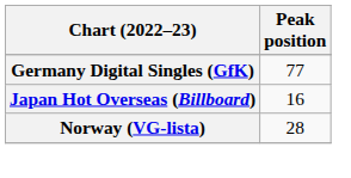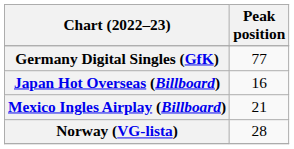+ row: Mexico Ingles Airplay (Billboard) | 21
